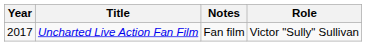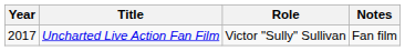columns swapped: Role <-> Notes
